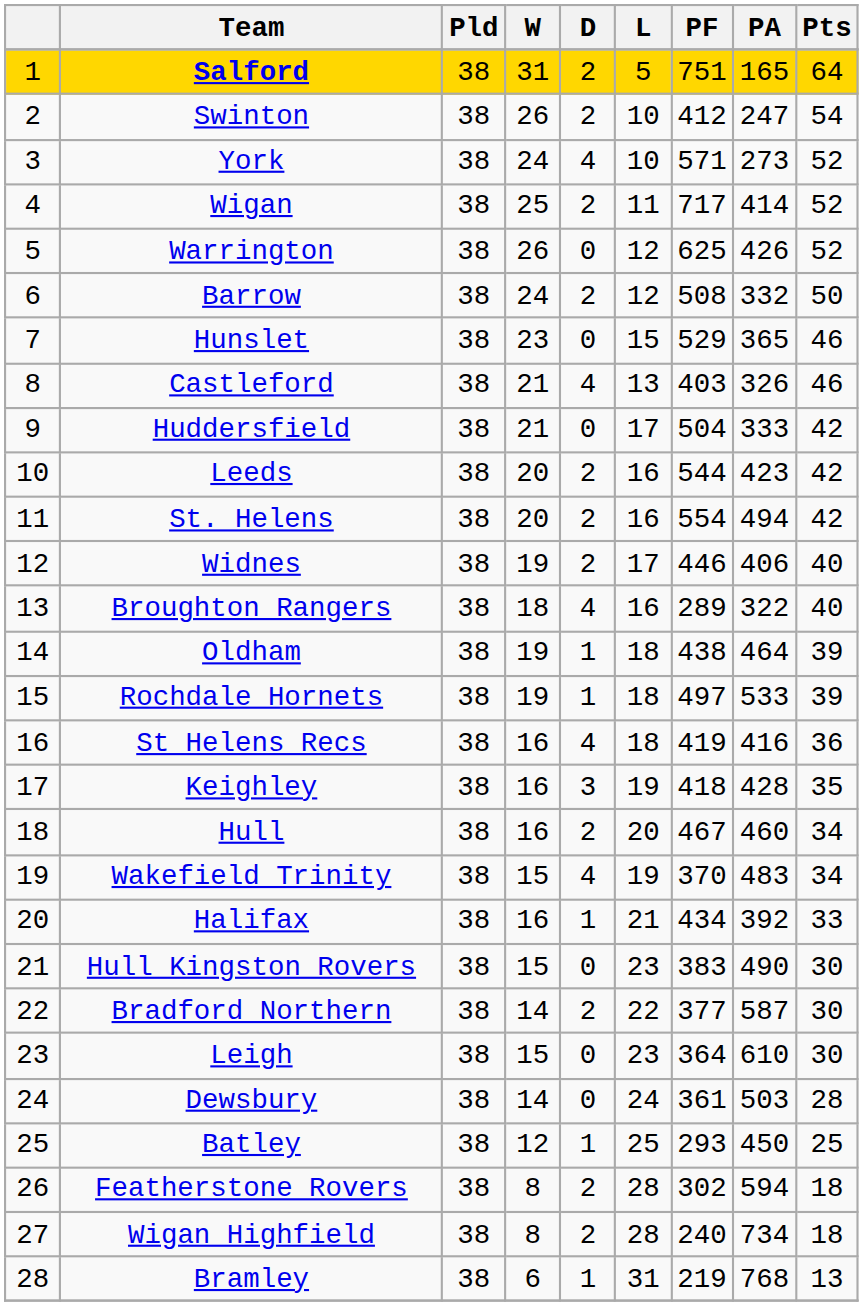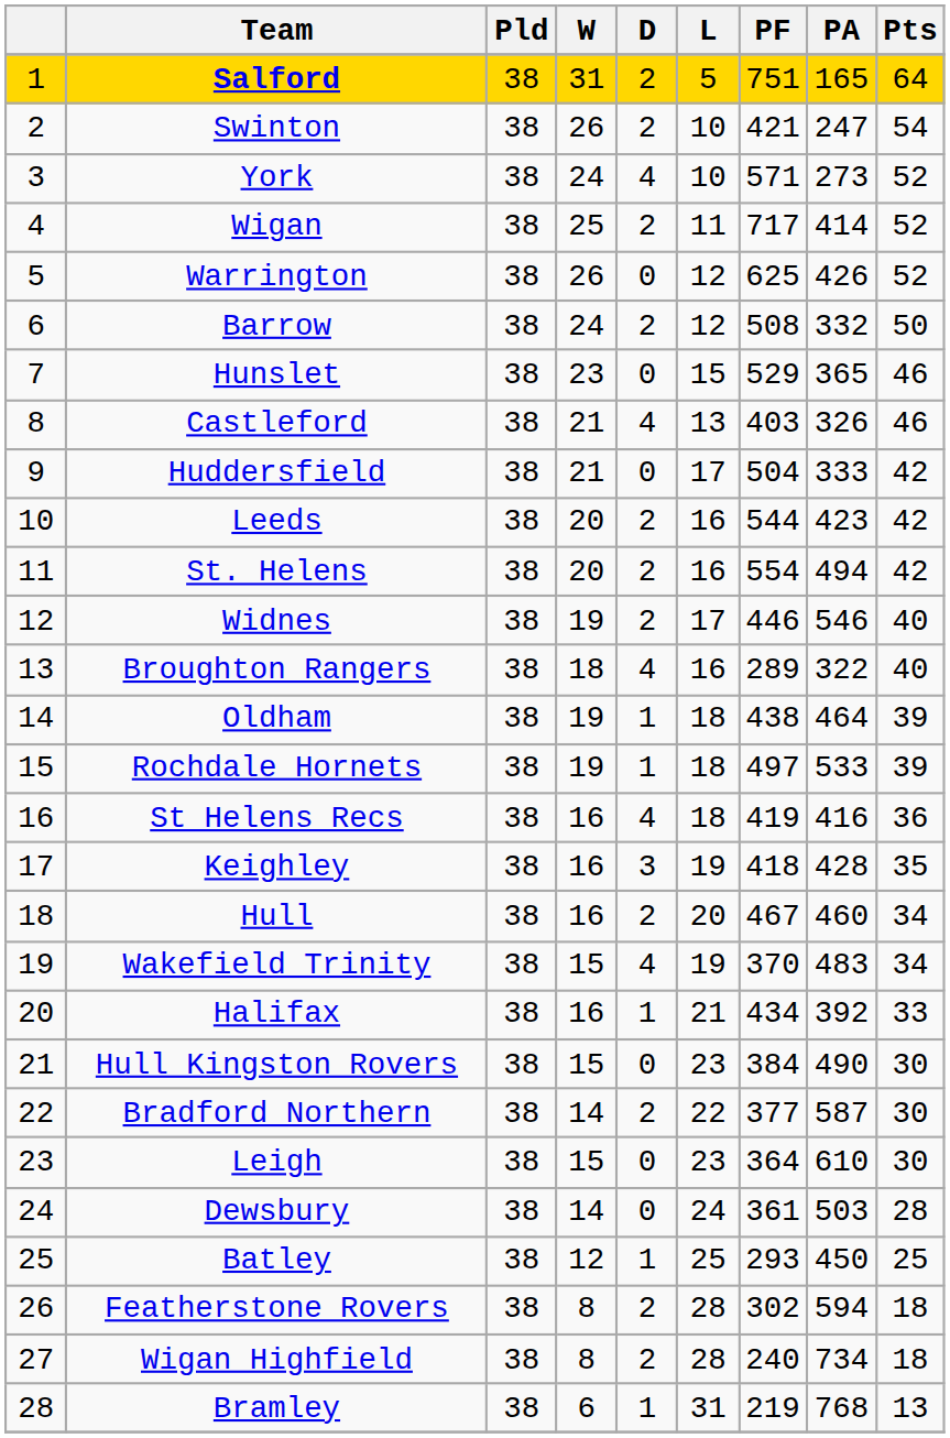Swinton | PF: 412 -> 421
Widnes | PA: 406 -> 546
Hull Kingston Rovers | PF: 383 -> 384
